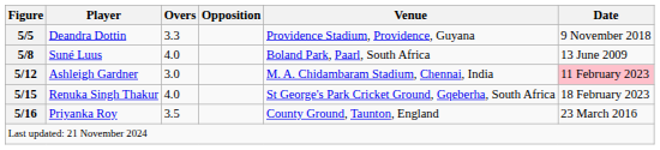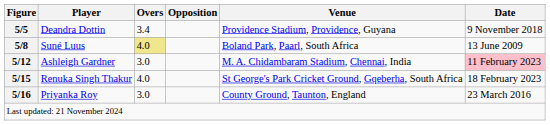Deandra Dottin | Overs: 3.3 -> 3.4
Suné Luus | Overs: no background -> khaki background
Priyanka Roy | Overs: 3.5 -> 3.0
